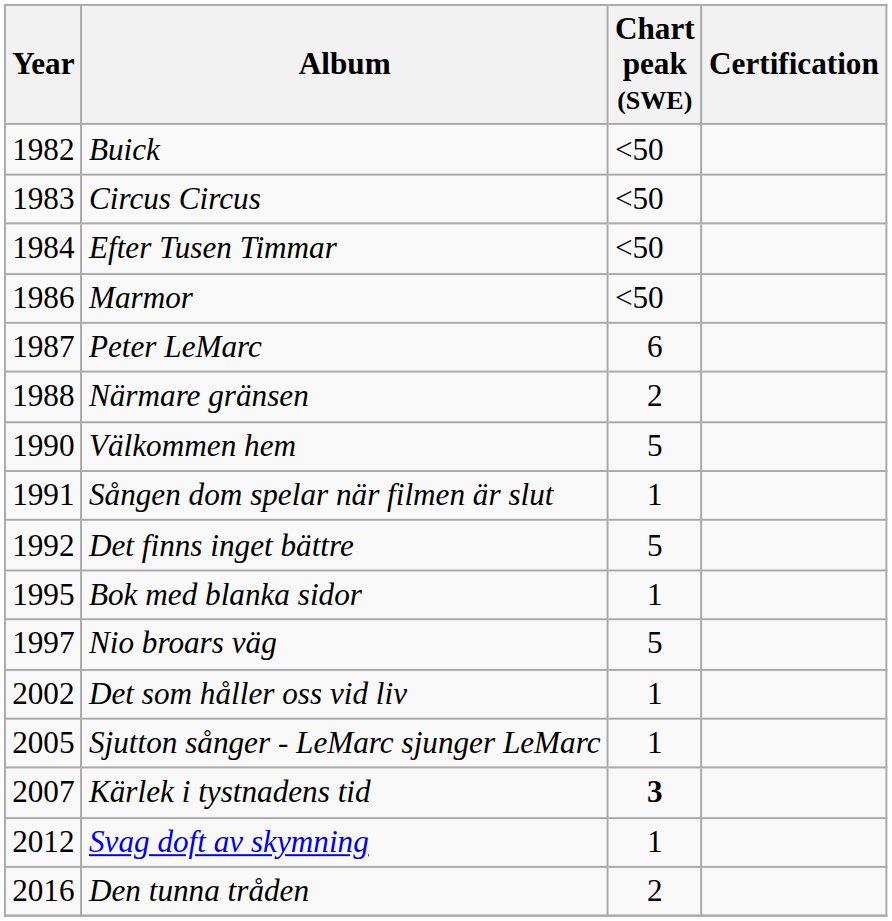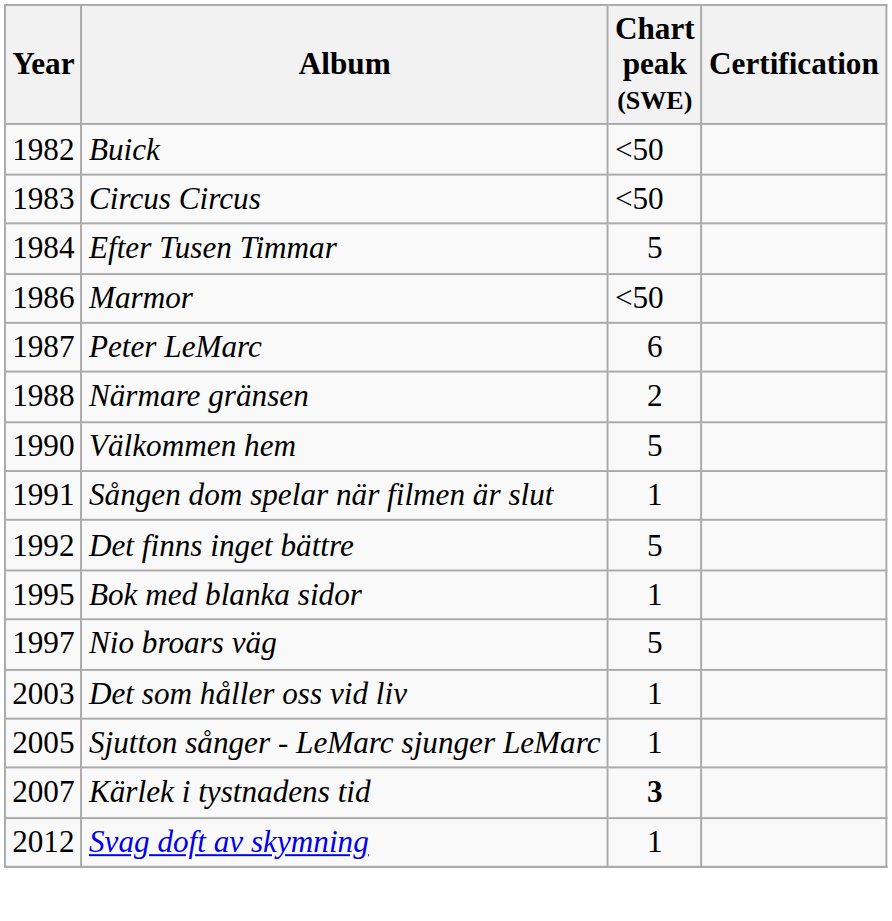Efter Tusen Timmar | Chart peak (SWE): <50 -> 5
Det som håller oss vid liv | Year: 2002 -> 2003
- row: 2016 | Den tunna tråden | 2
